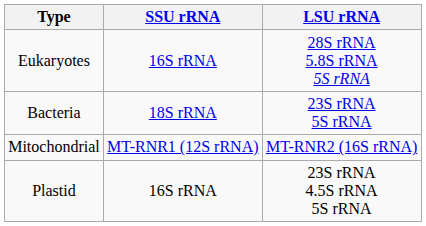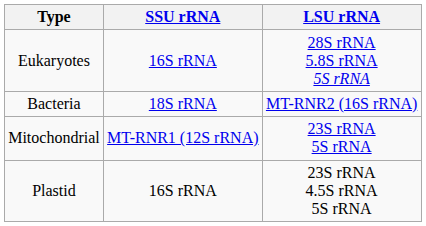Bacteria | LSU rRNA: 23S rRNA 5S rRNA -> MT-RNR2 (16S rRNA)
Mitochondrial | LSU rRNA: MT-RNR2 (16S rRNA) -> 23S rRNA 5S rRNA
